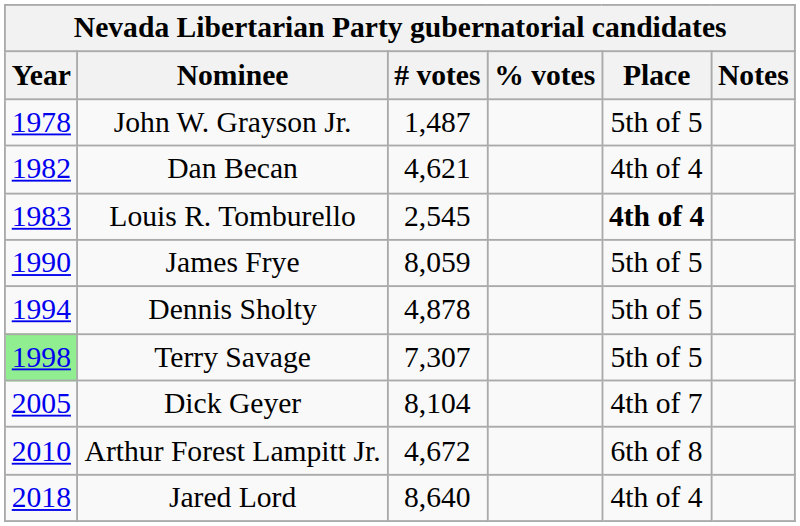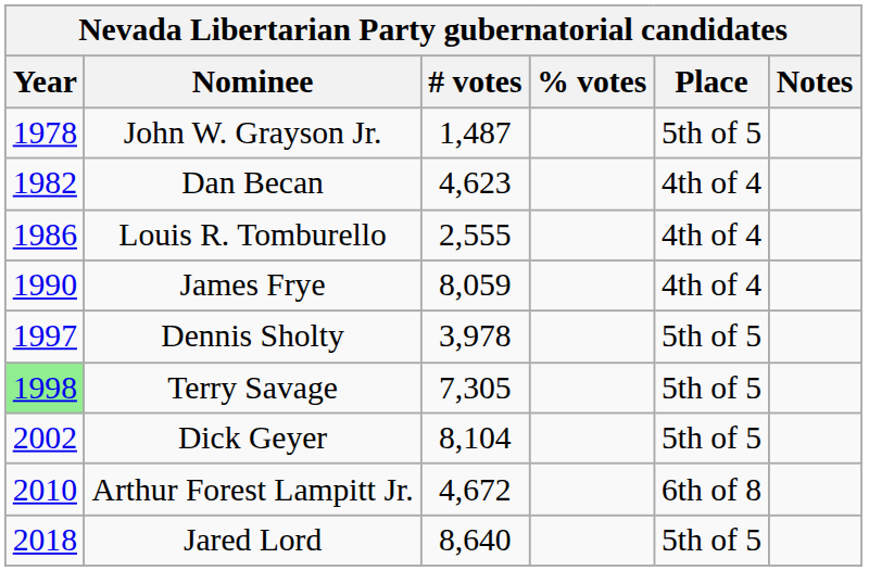Dan Becan | # votes: 4,621 -> 4,623
Louis R. Tomburello | Year: 1983 -> 1986
Louis R. Tomburello | # votes: 2,545 -> 2,555
Louis R. Tomburello | Place: bold -> normal
James Frye | Place: 5th of 5 -> 4th of 4
Dennis Sholty | Year: 1994 -> 1997
Dennis Sholty | # votes: 4,878 -> 3,978
Terry Savage | # votes: 7,307 -> 7,305
Dick Geyer | Year: 2005 -> 2002
Dick Geyer | Place: 4th of 7 -> 5th of 5
Jared Lord | Place: 4th of 4 -> 5th of 5
